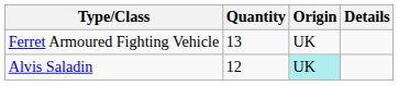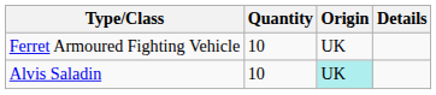Ferret Armoured Fighting Vehicle | Quantity: 13 -> 10
Alvis Saladin | Quantity: 12 -> 10
